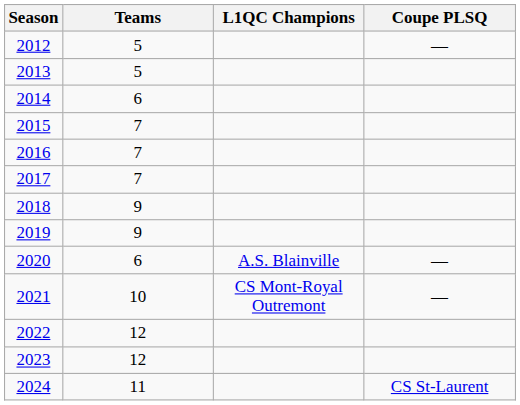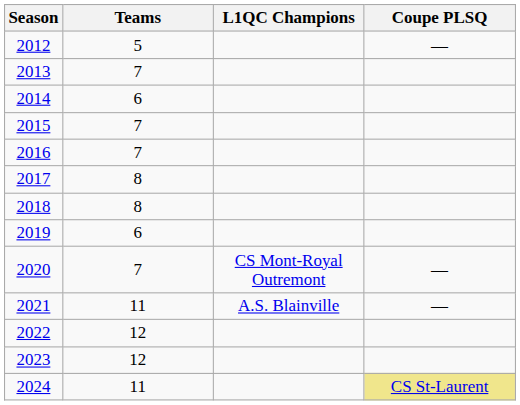2013 | Teams: 5 -> 7
2017 | Teams: 7 -> 8
2018 | Teams: 9 -> 8
2019 | Teams: 9 -> 6
2020 | Teams: 6 -> 7
2020 | L1QC Champions: A.S. Blainville -> CS Mont-Royal Outremont
2021 | Teams: 10 -> 11
2021 | L1QC Champions: CS Mont-Royal Outremont -> A.S. Blainville
2024 | Coupe PLSQ: no background -> khaki background
